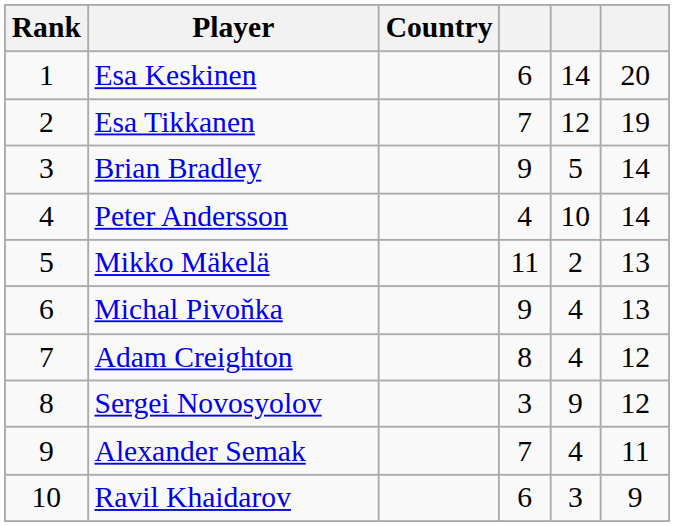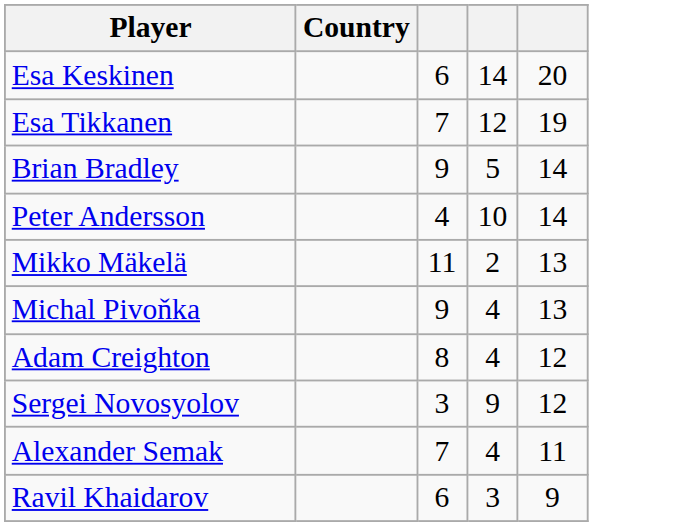- column: Rank | 1 | 2 | 3 | 4 | 5 | 6 | 7 | 8 | 9 | 10
